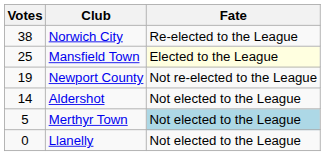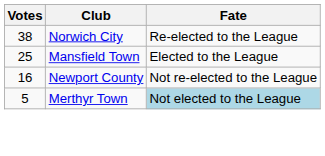Mansfield Town | Fate: lightyellow background -> no background
Newport County | Votes: 19 -> 16
- row: 14 | Aldershot | Not elected to the League
- row: 0 | Llanelly | Not elected to the League
